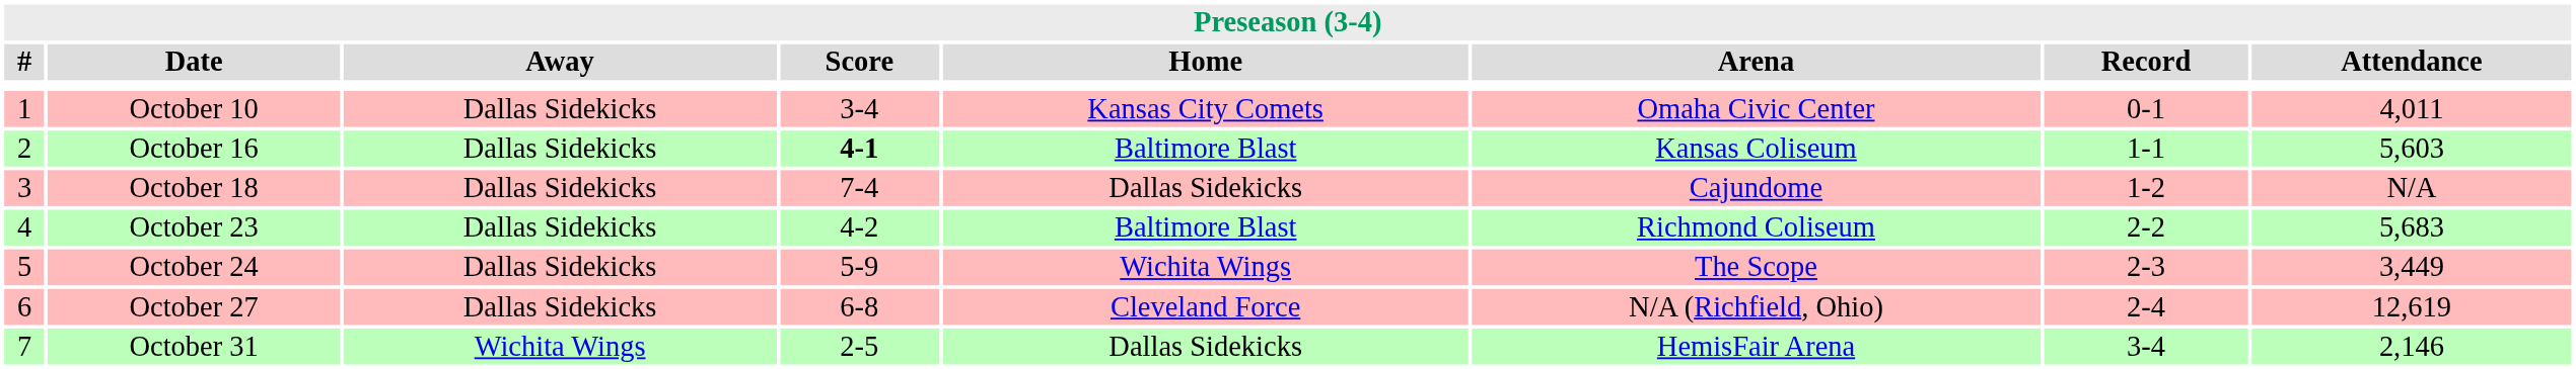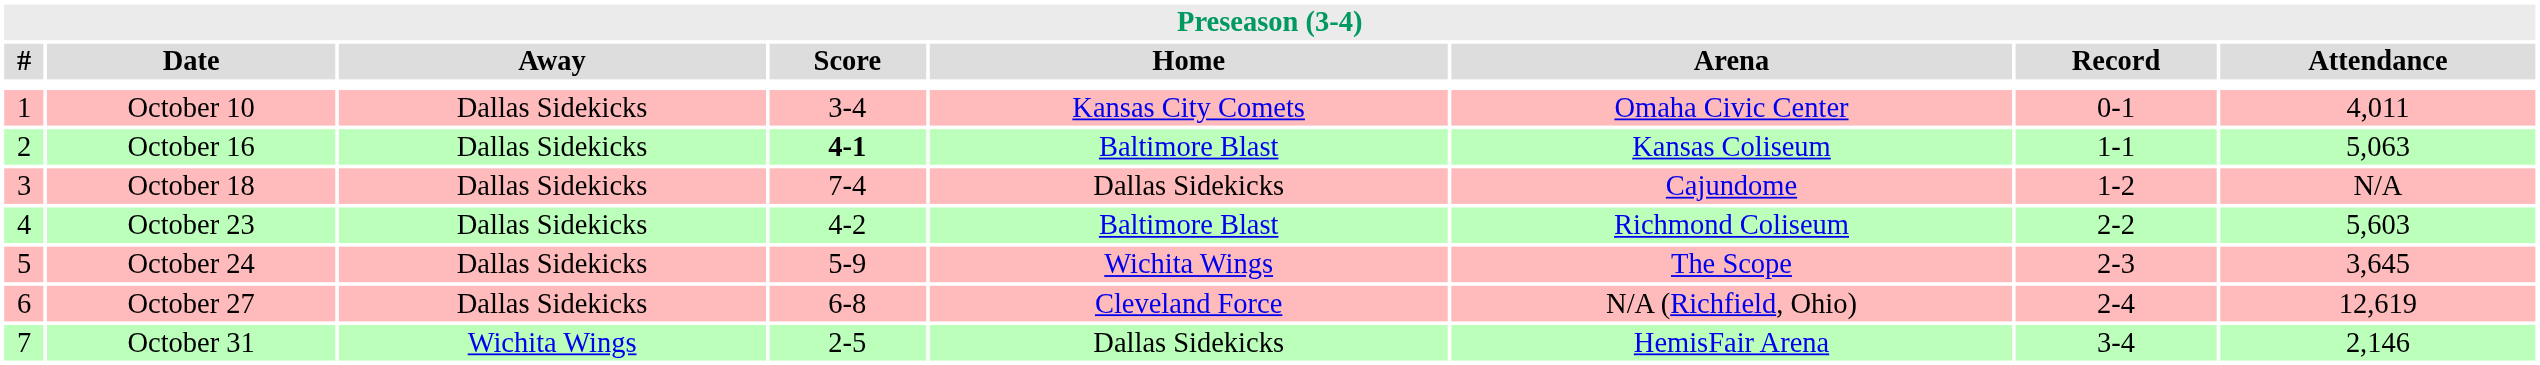October 16 | Attendance: 5,603 -> 5,063
October 23 | Attendance: 5,683 -> 5,603
October 24 | Attendance: 3,449 -> 3,645
